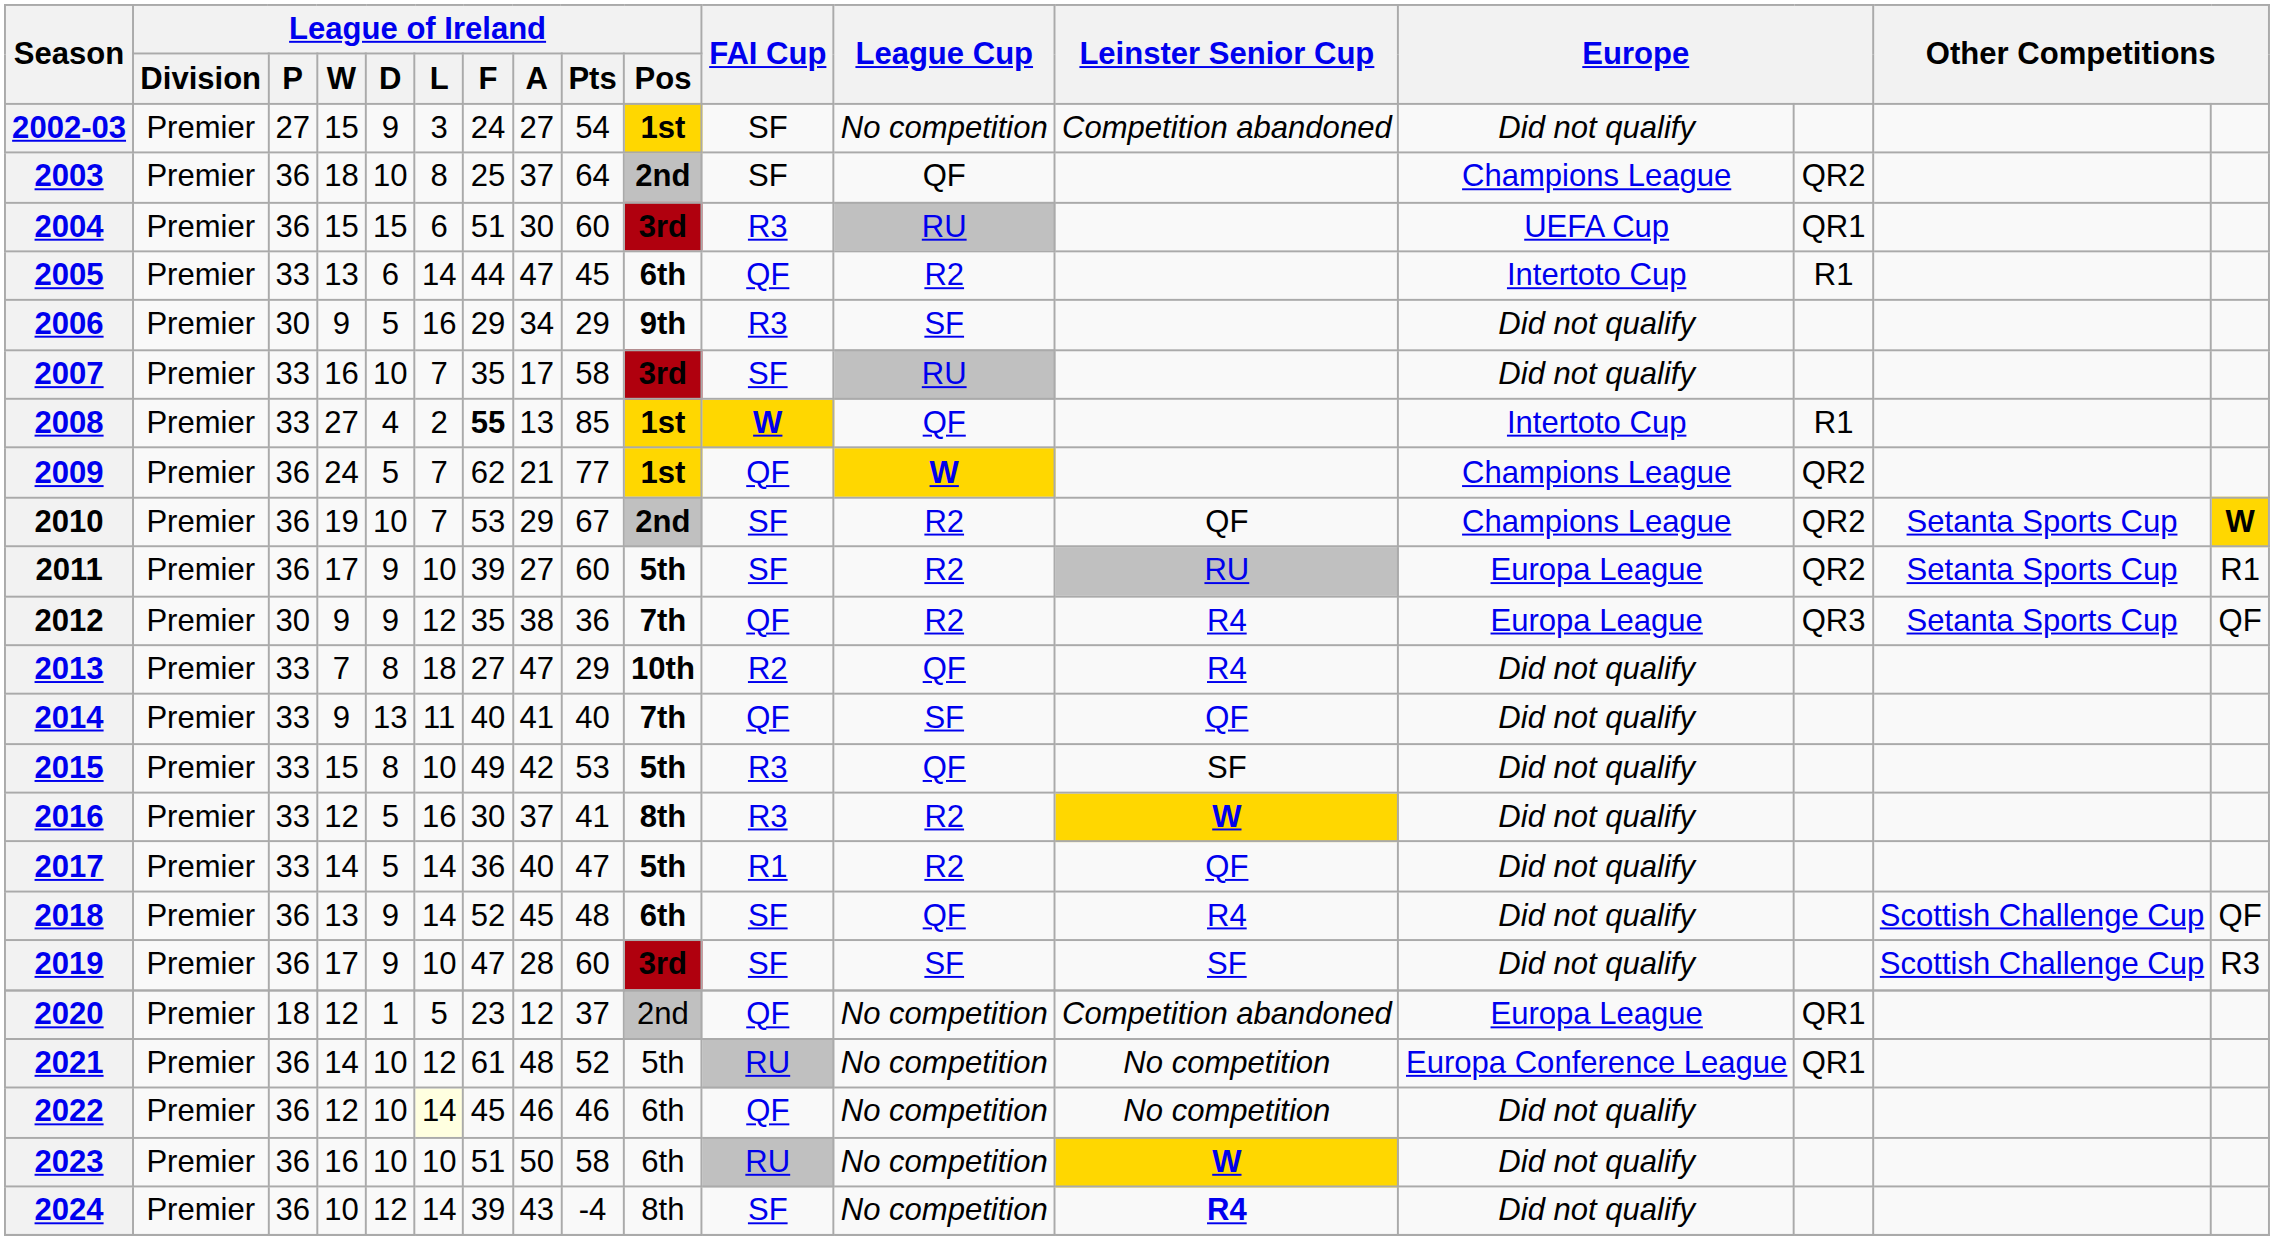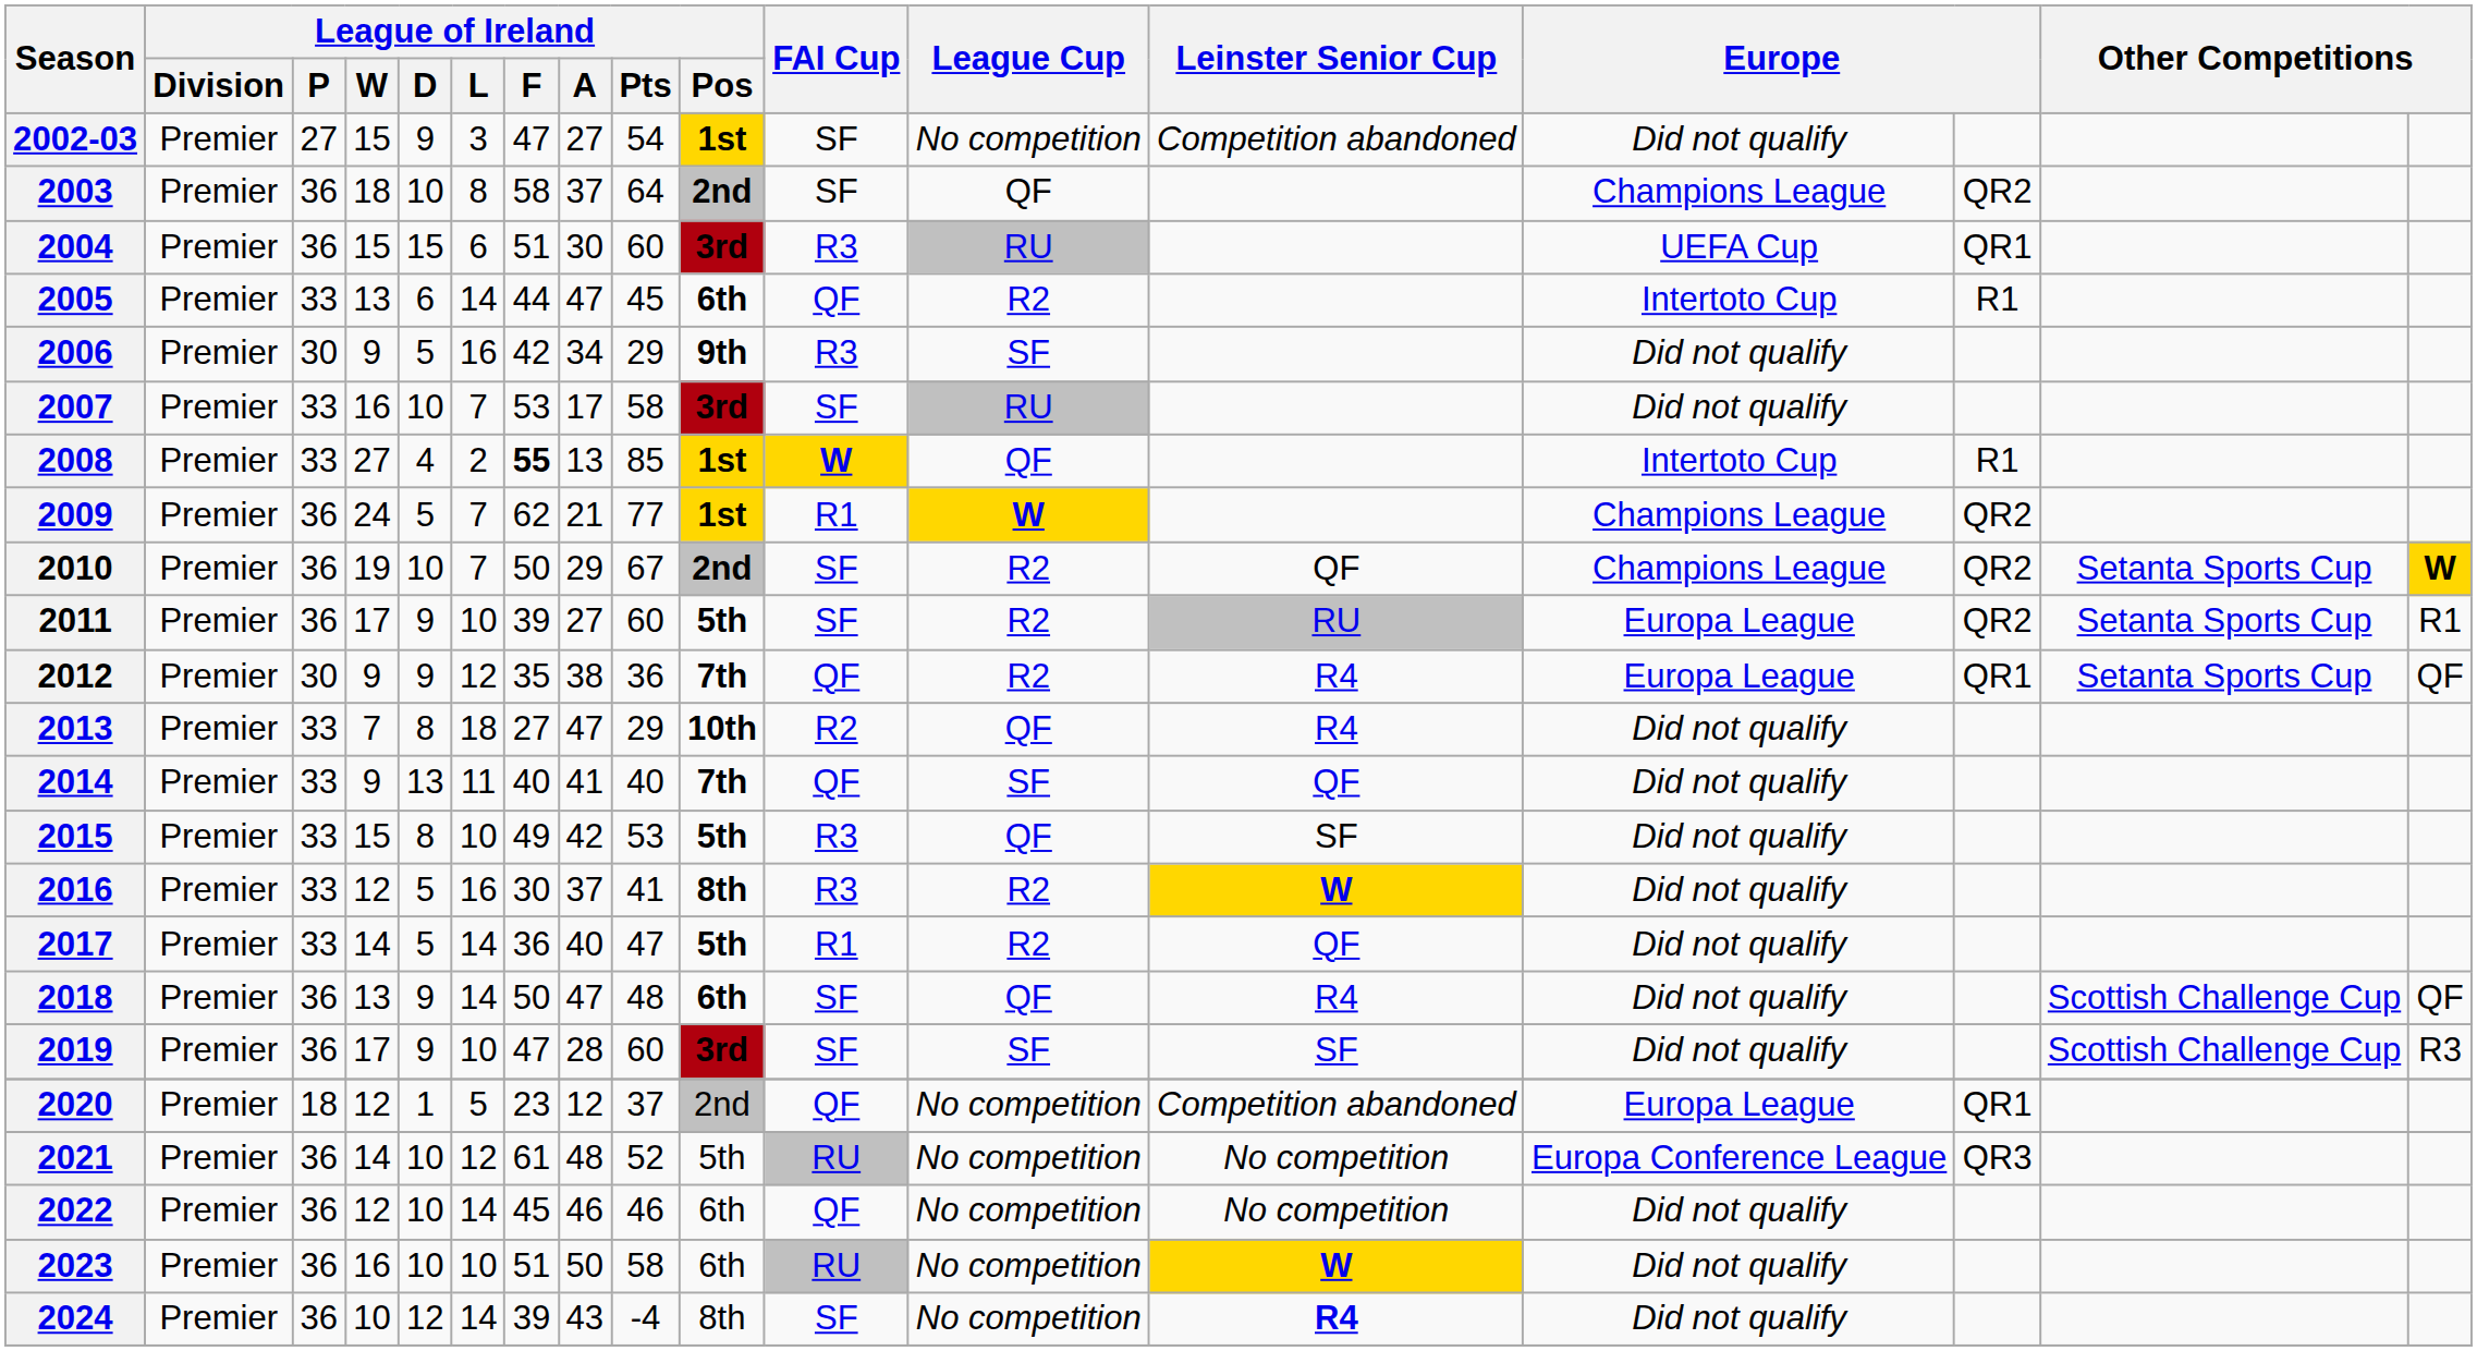2002-03 | League of Ireland / F: 24 -> 47
2003 | League of Ireland / F: 25 -> 58
2006 | League of Ireland / F: 29 -> 42
2007 | League of Ireland / F: 35 -> 53
2009 | FAI Cup: QF -> R1
2010 | League of Ireland / F: 53 -> 50
2012 | column 15: QR3 -> QR1
2018 | League of Ireland / F: 52 -> 50
2018 | League of Ireland / A: 45 -> 47
2021 | column 15: QR1 -> QR3
2022 | League of Ireland / L: lightyellow background -> no background
